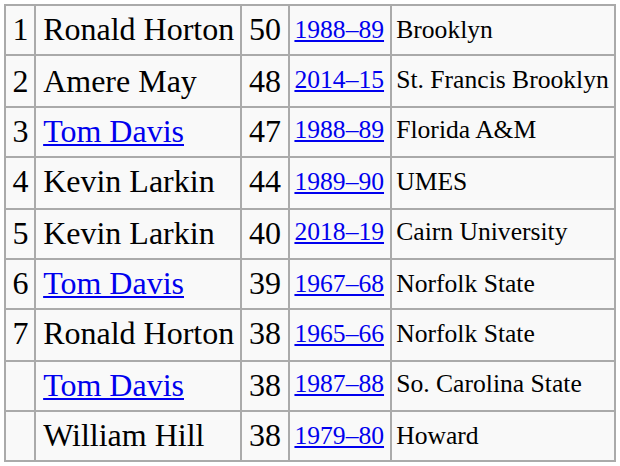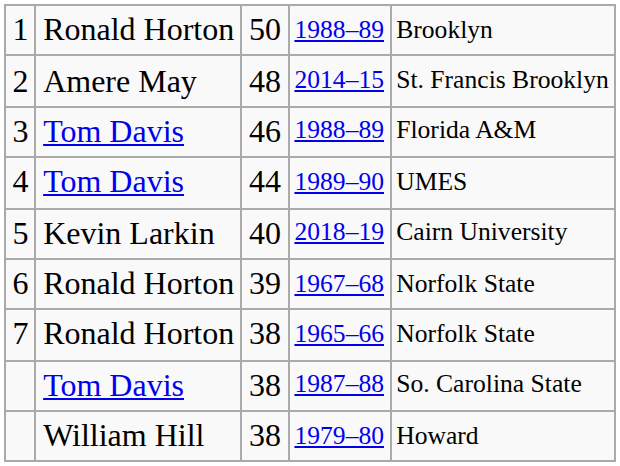3 | column 3: 47 -> 46
4 | column 2: Kevin Larkin -> Tom Davis
6 | column 2: Tom Davis -> Ronald Horton
